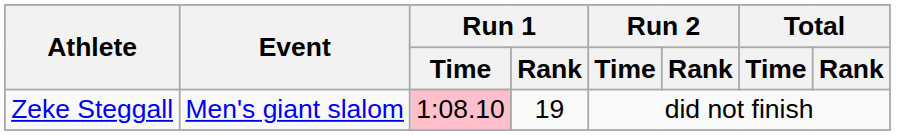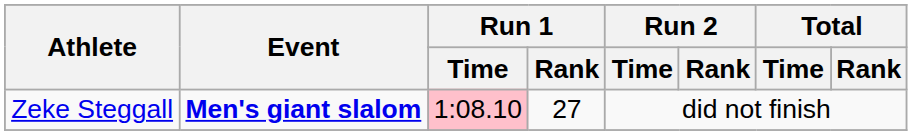Zeke Steggall | Event: normal -> bold
Zeke Steggall | Run 1 / Rank: 19 -> 27
